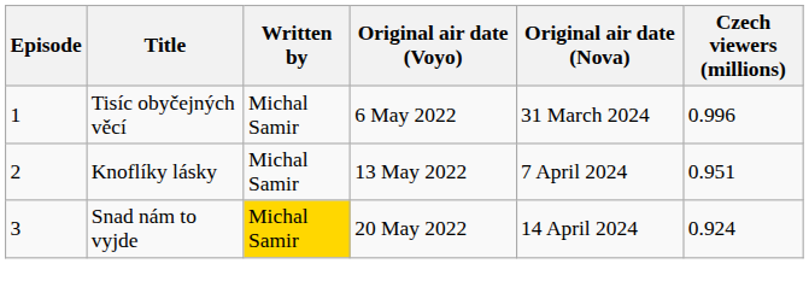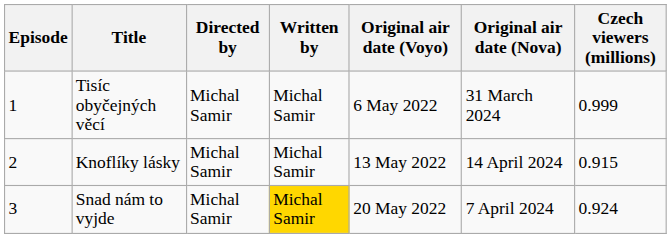+ column: Directed by | Michal Samir | Michal Samir | Michal Samir
Tisíc obyčejných věcí | Czech viewers (millions): 0.996 -> 0.999
Knoflíky lásky | Original air date (Nova): 7 April 2024 -> 14 April 2024
Knoflíky lásky | Czech viewers (millions): 0.951 -> 0.915
Snad nám to vyjde | Original air date (Nova): 14 April 2024 -> 7 April 2024
